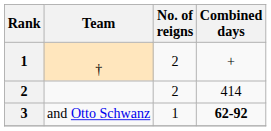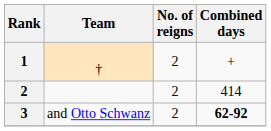3 | No. of reigns: 1 -> 2
